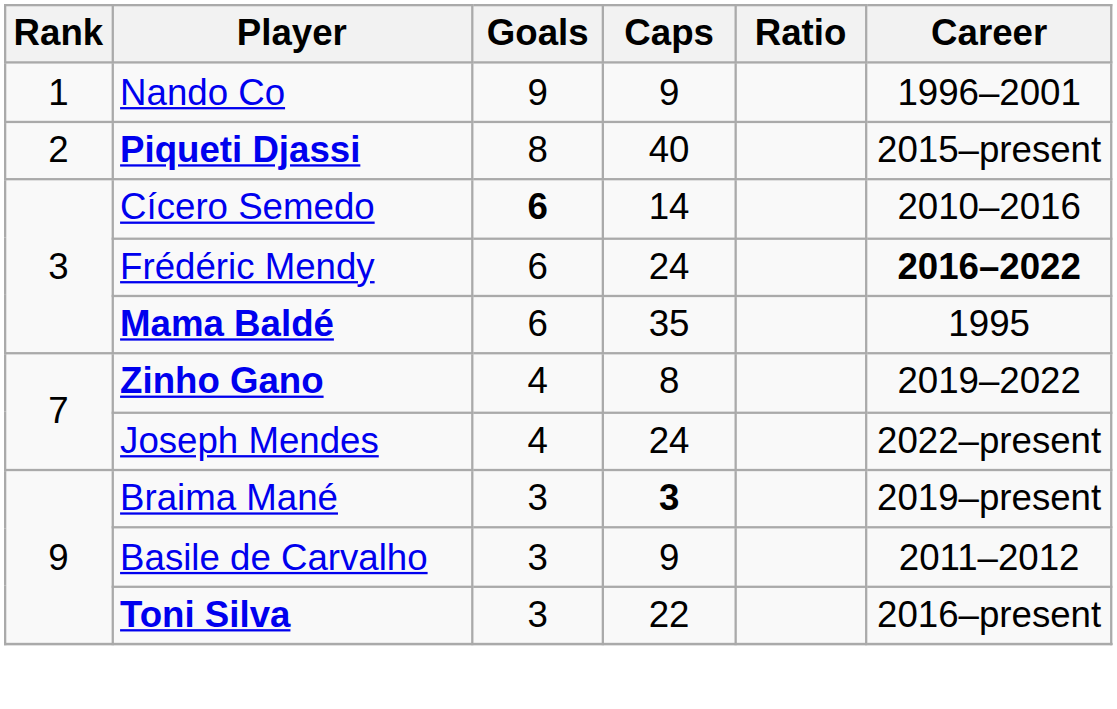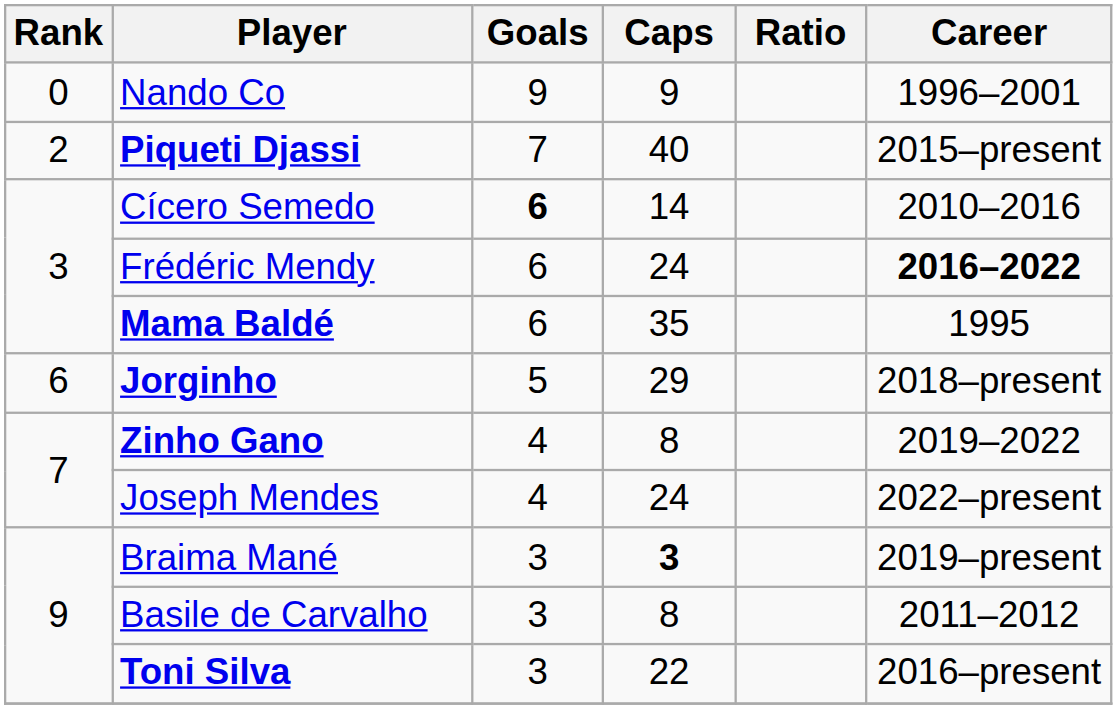Nando Co | Rank: 1 -> 0
Piqueti Djassi | Goals: 8 -> 7
+ row: 6 | Jorginho | 5 | 29 | 2018–present
Basile de Carvalho | Caps: 9 -> 8
